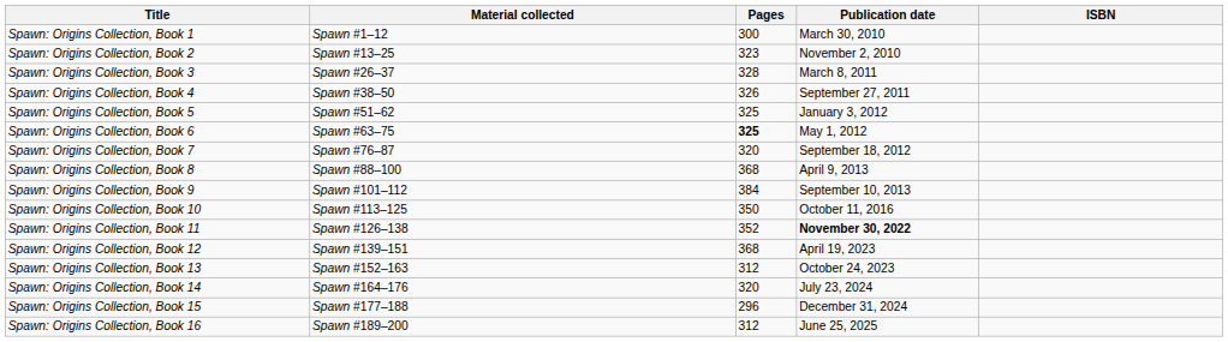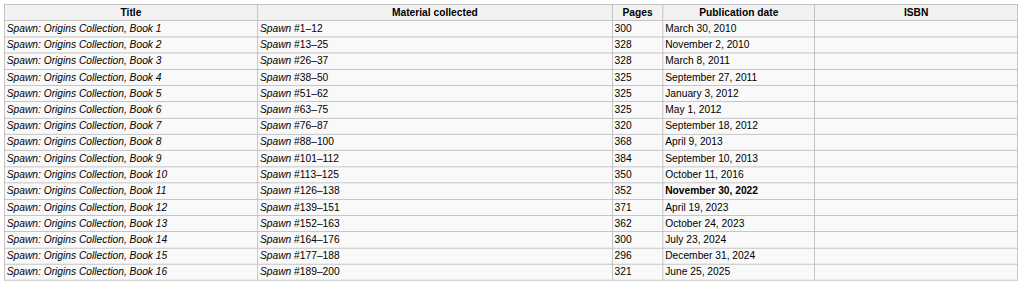Spawn: Origins Collection, Book 2 | Pages: 323 -> 328
Spawn: Origins Collection, Book 4 | Pages: 326 -> 325
Spawn: Origins Collection, Book 6 | Pages: bold -> normal
Spawn: Origins Collection, Book 12 | Pages: 368 -> 371
Spawn: Origins Collection, Book 13 | Pages: 312 -> 362
Spawn: Origins Collection, Book 14 | Pages: 320 -> 300
Spawn: Origins Collection, Book 16 | Pages: 312 -> 321
